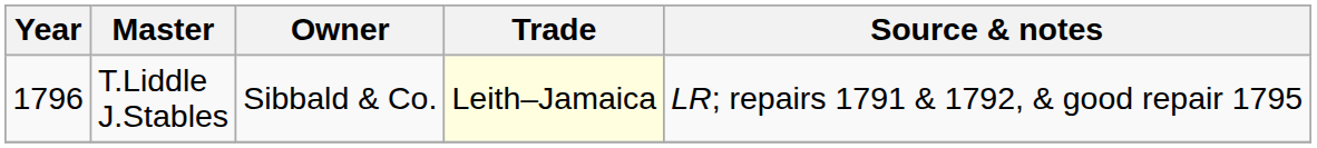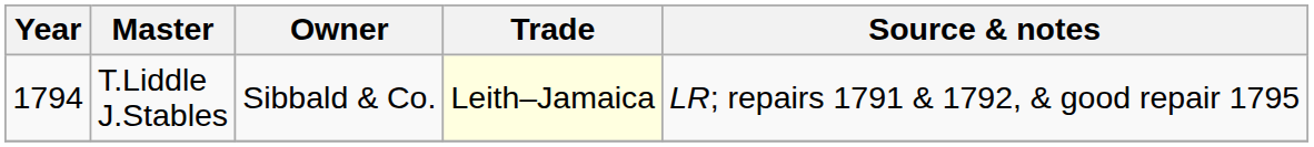T.Liddle J.Stables | Year: 1796 -> 1794
